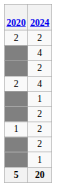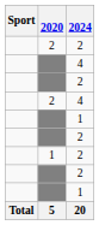+ column: Sport | Total
